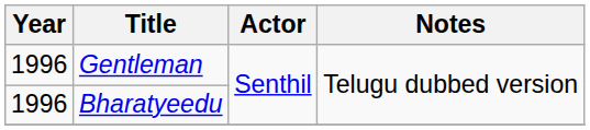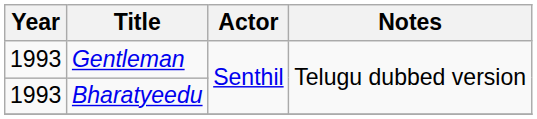Gentleman | Year: 1996 -> 1993
Bharatyeedu | Year: 1996 -> 1993
